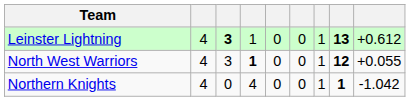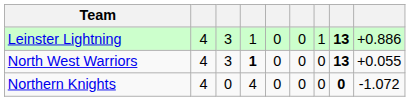Leinster Lightning | column 3: bold -> normal
Leinster Lightning | column 9: +0.612 -> +0.886
North West Warriors | column 7: 1 -> 0
North West Warriors | column 8: 12 -> 13
Northern Knights | column 7: 1 -> 0
Northern Knights | column 8: 1 -> 0
Northern Knights | column 9: -1.042 -> -1.072
